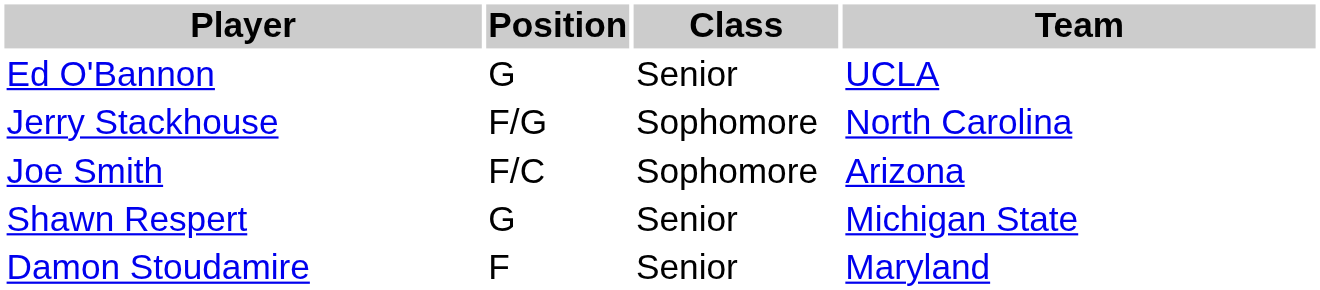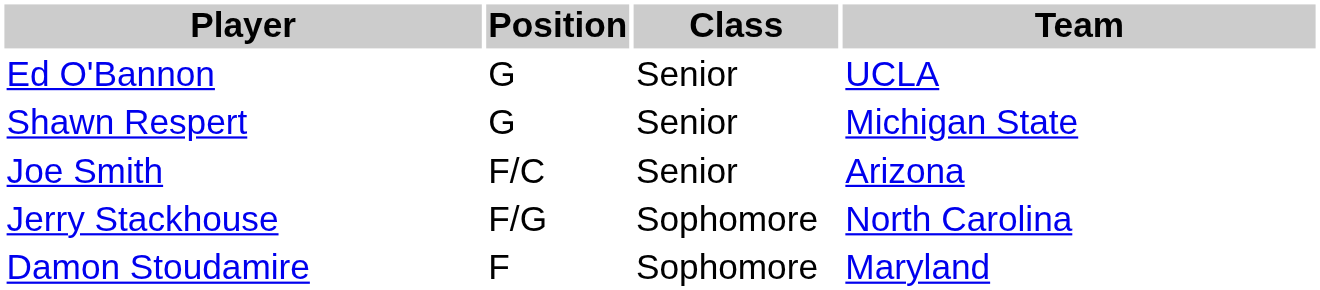rows swapped: Shawn Respert <-> Jerry Stackhouse
Joe Smith | Class: Sophomore -> Senior
Damon Stoudamire | Class: Senior -> Sophomore
